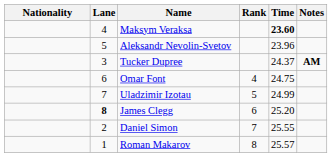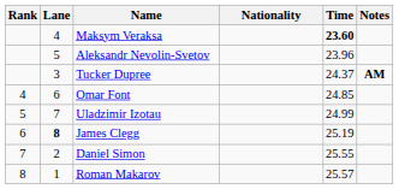columns swapped: Rank <-> Nationality
Omar Font | Time: 24.75 -> 24.85
James Clegg | Time: 25.20 -> 25.19
